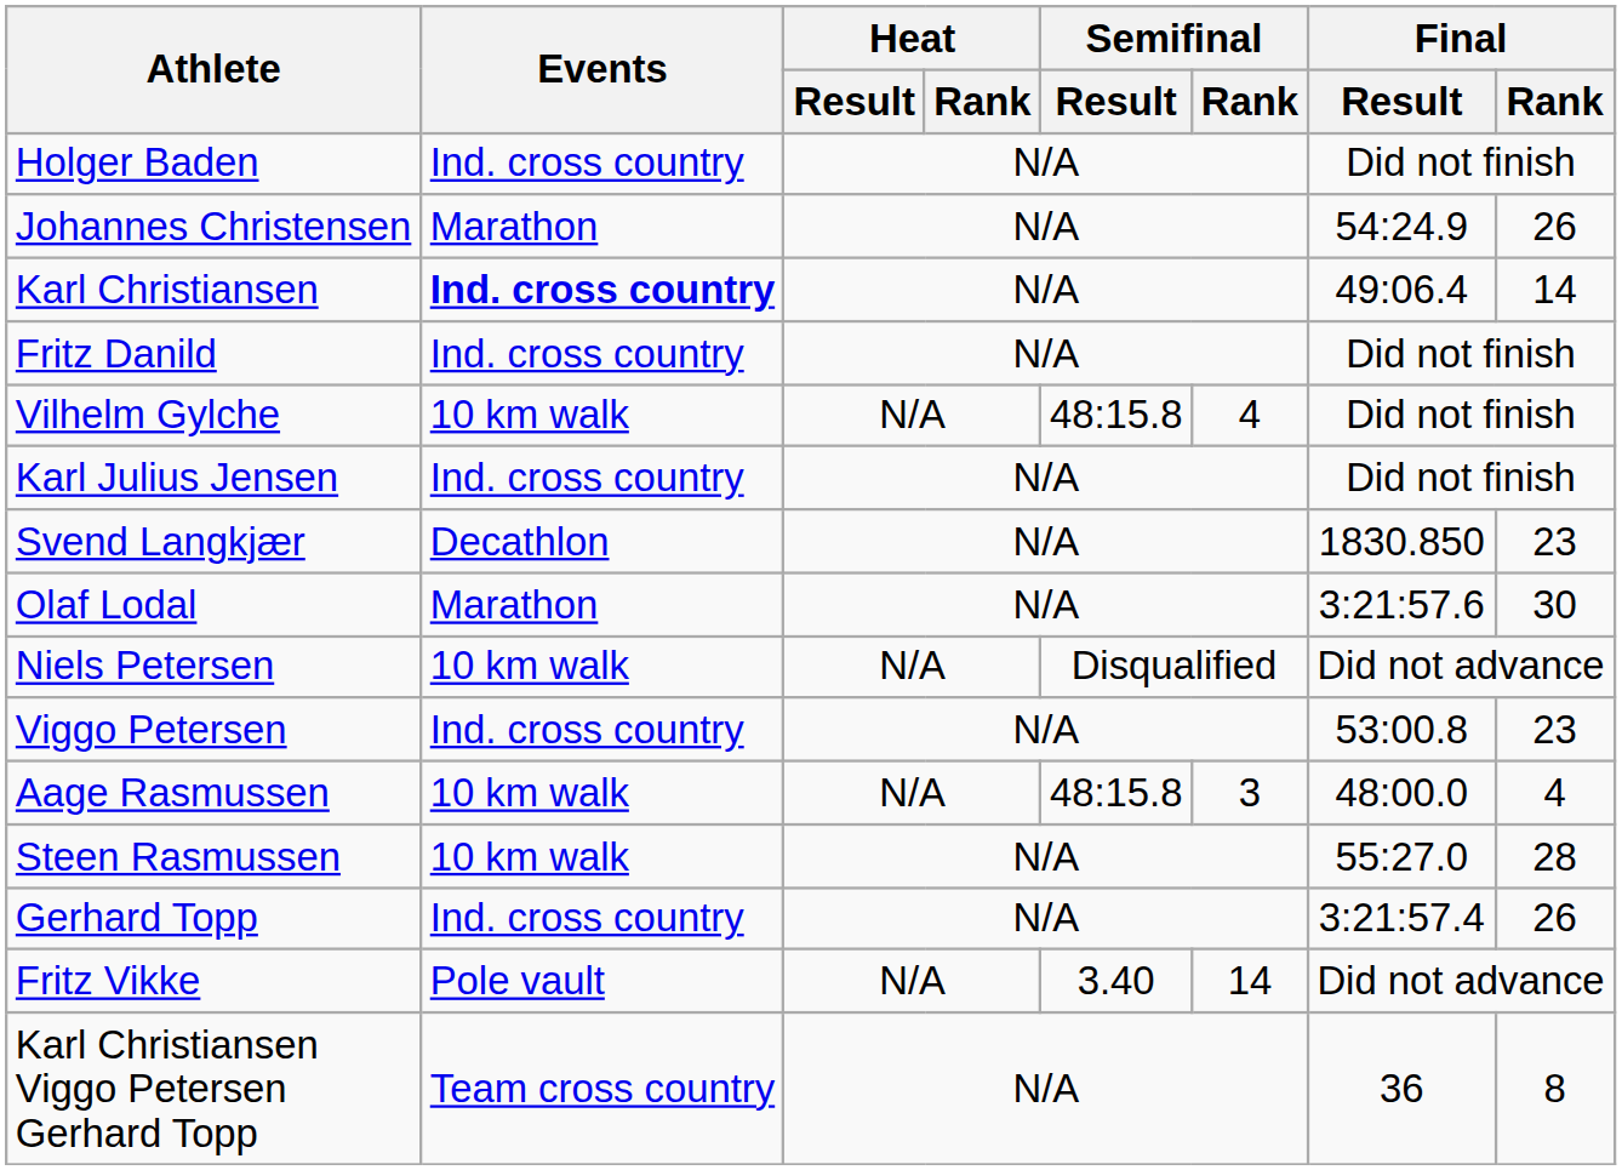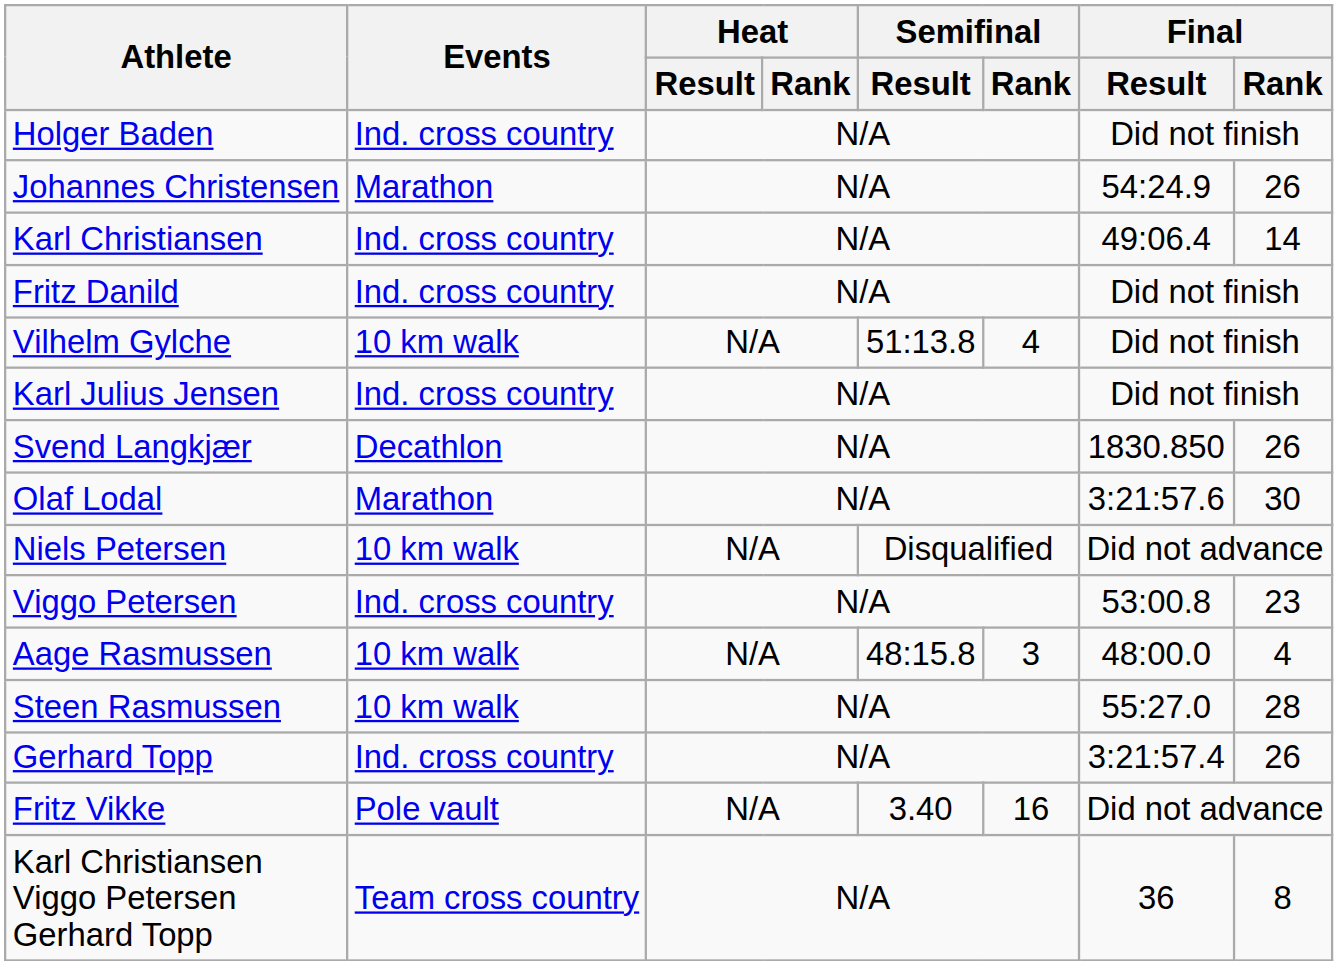Karl Christiansen | Events: bold -> normal
Vilhelm Gylche | Semifinal / Result: 48:15.8 -> 51:13.8
Svend Langkjær | Final / Rank: 23 -> 26
Fritz Vikke | Semifinal / Rank: 14 -> 16
